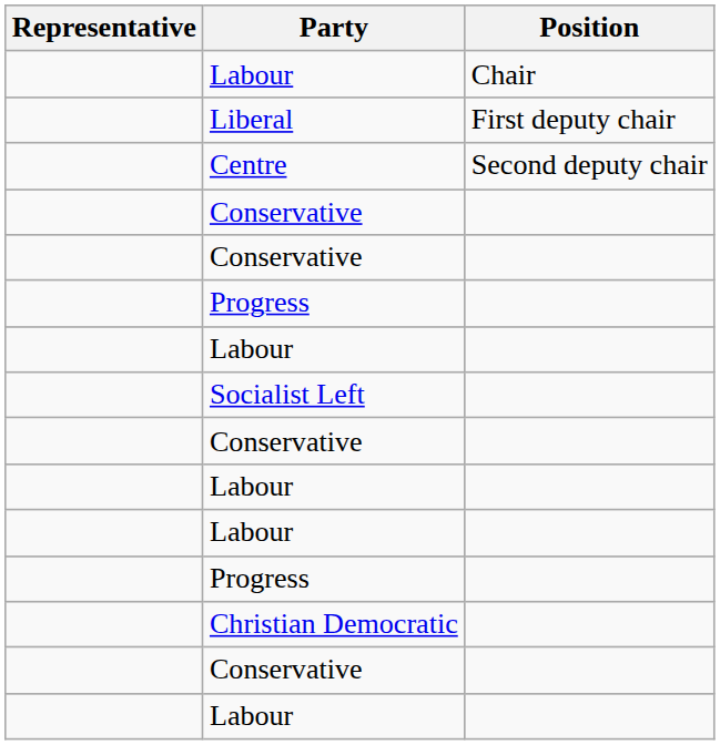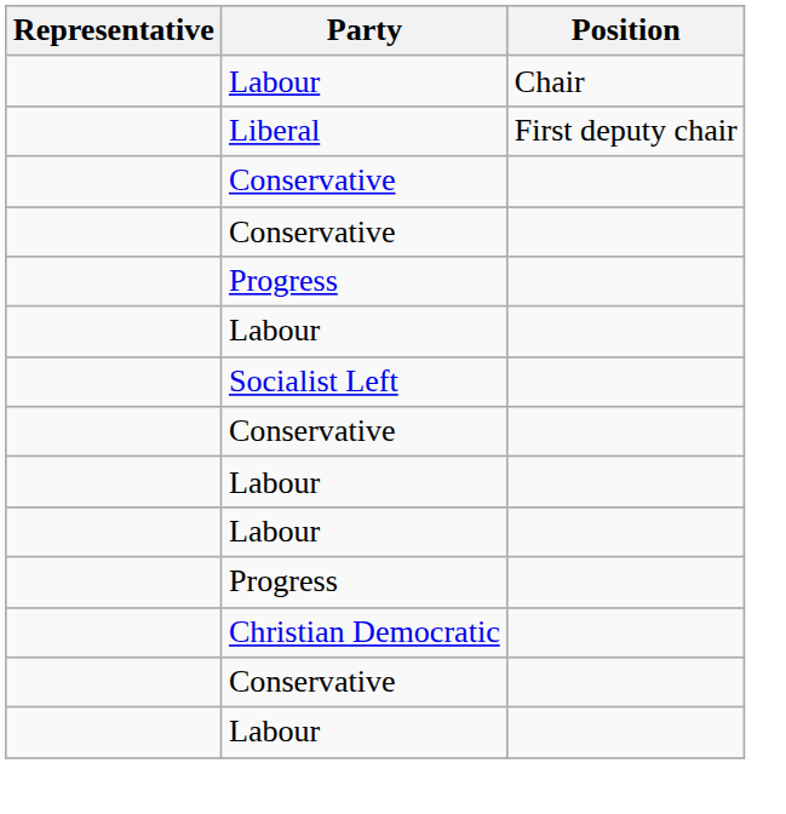- row: Centre | Second deputy chair
